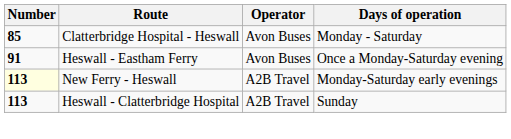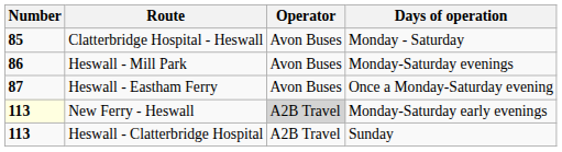+ row: 86 | Heswall - Mill Park | Avon Buses | Monday-Saturday evenings
Heswall - Eastham Ferry | Number: 91 -> 87
New Ferry - Heswall | Operator: no background -> lightgrey background
